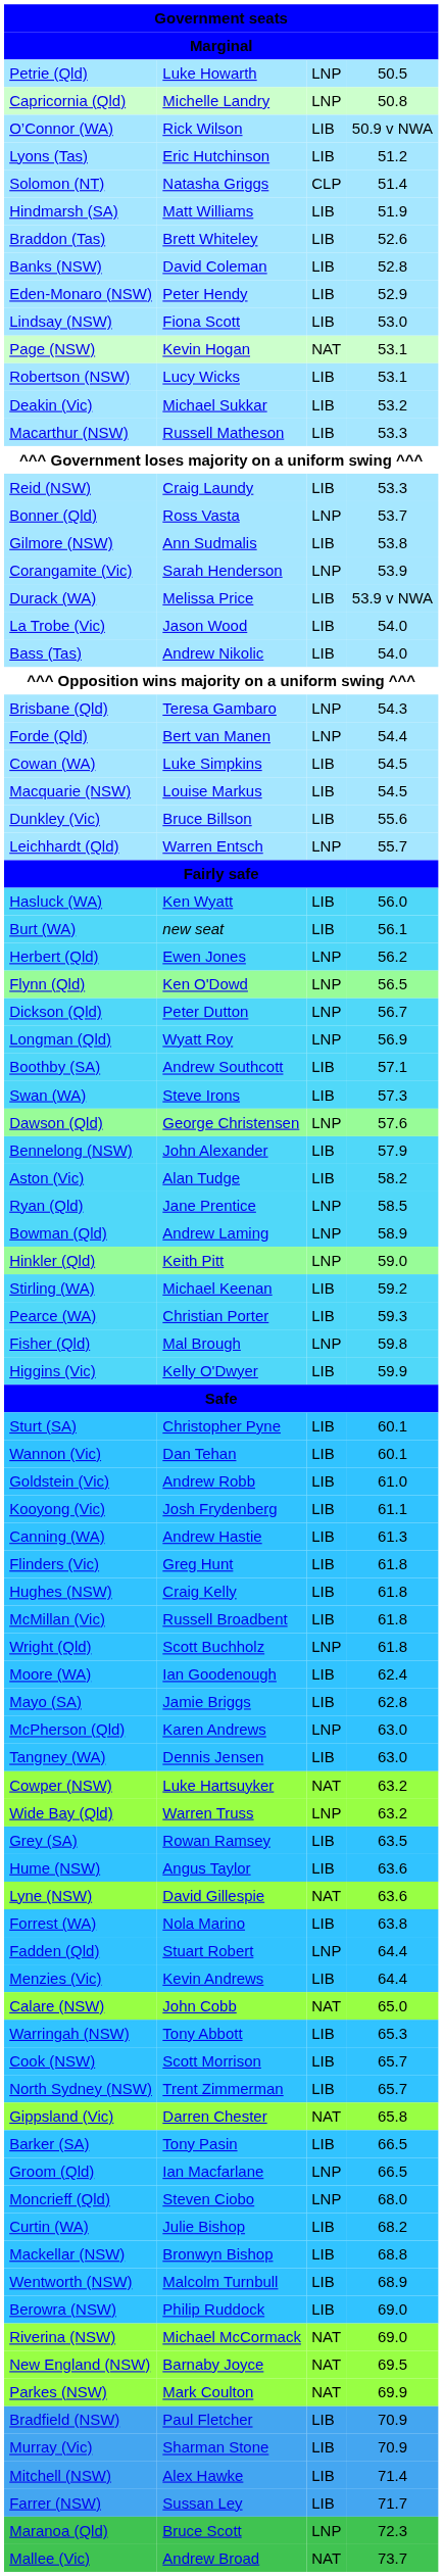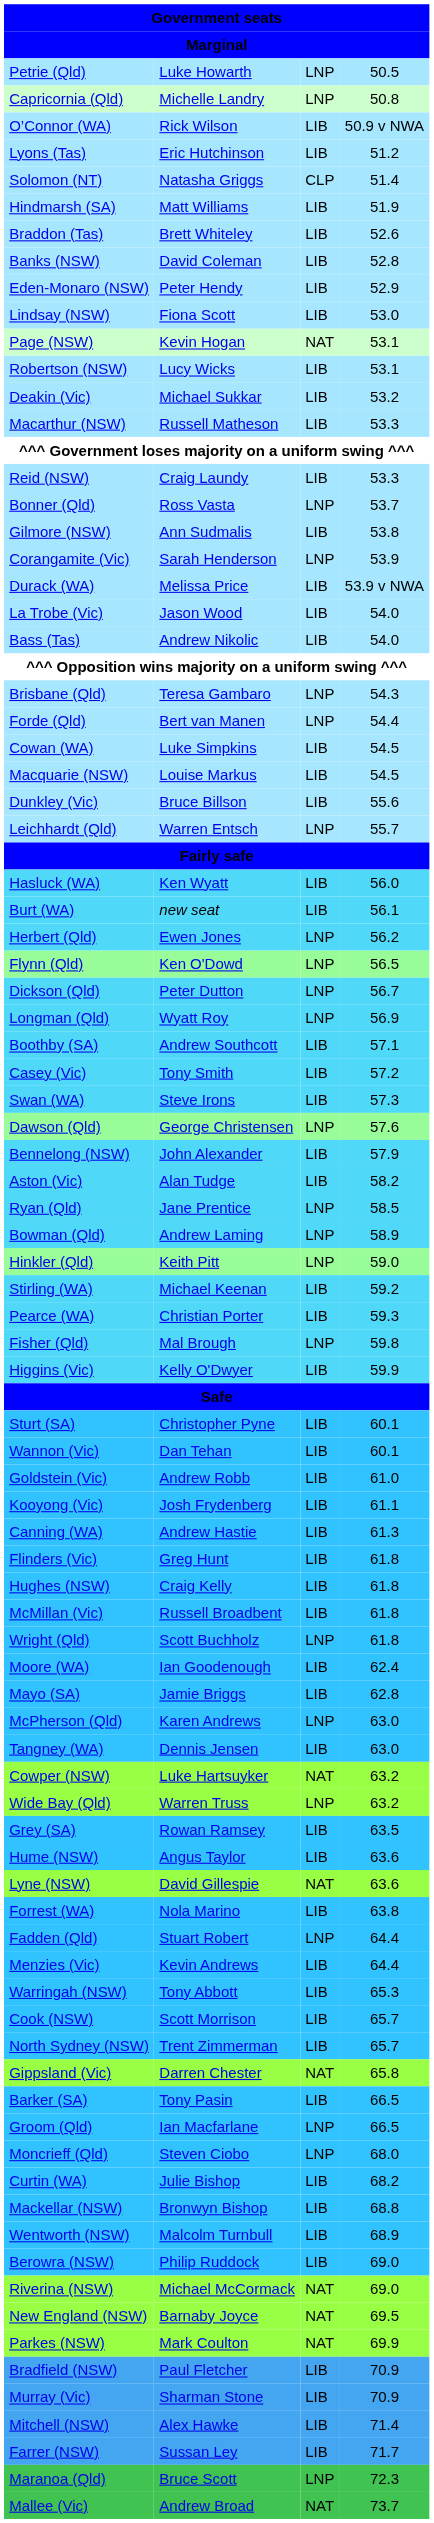+ row: Casey (Vic) | Tony Smith | LIB | 57.2
- row: Calare (NSW) | John Cobb | NAT | 65.0
